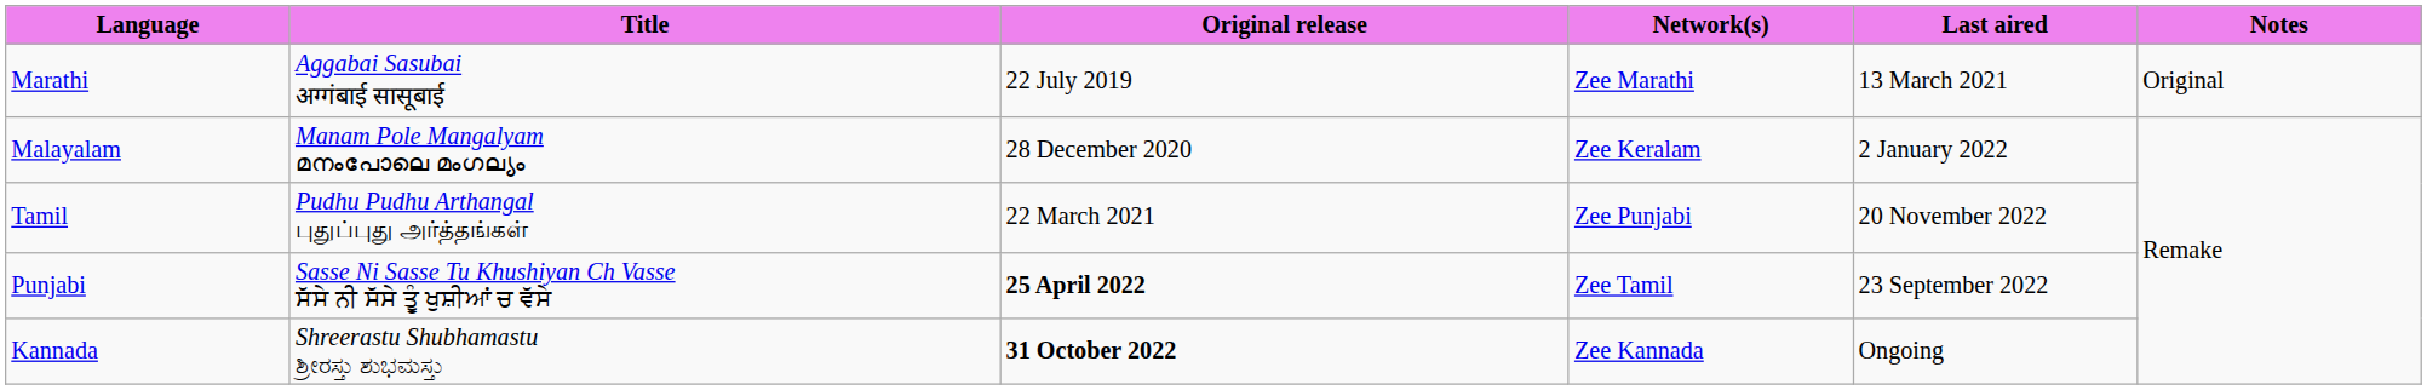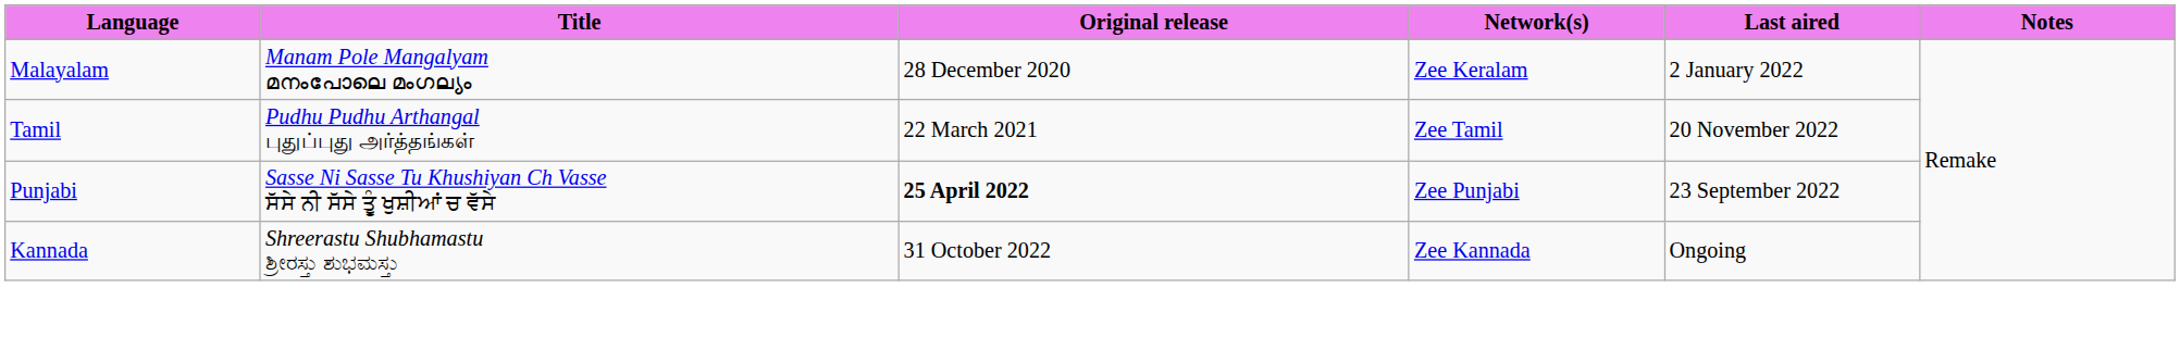- row: Marathi | Aggabai Sasubai अग्गंबाई सासूबाई | 22 July 2019 | Zee Marathi | 13 March 2021 | Original
Tamil | Network(s): Zee Punjabi -> Zee Tamil
Punjabi | Network(s): Zee Tamil -> Zee Punjabi
Kannada | Original release: bold -> normal
